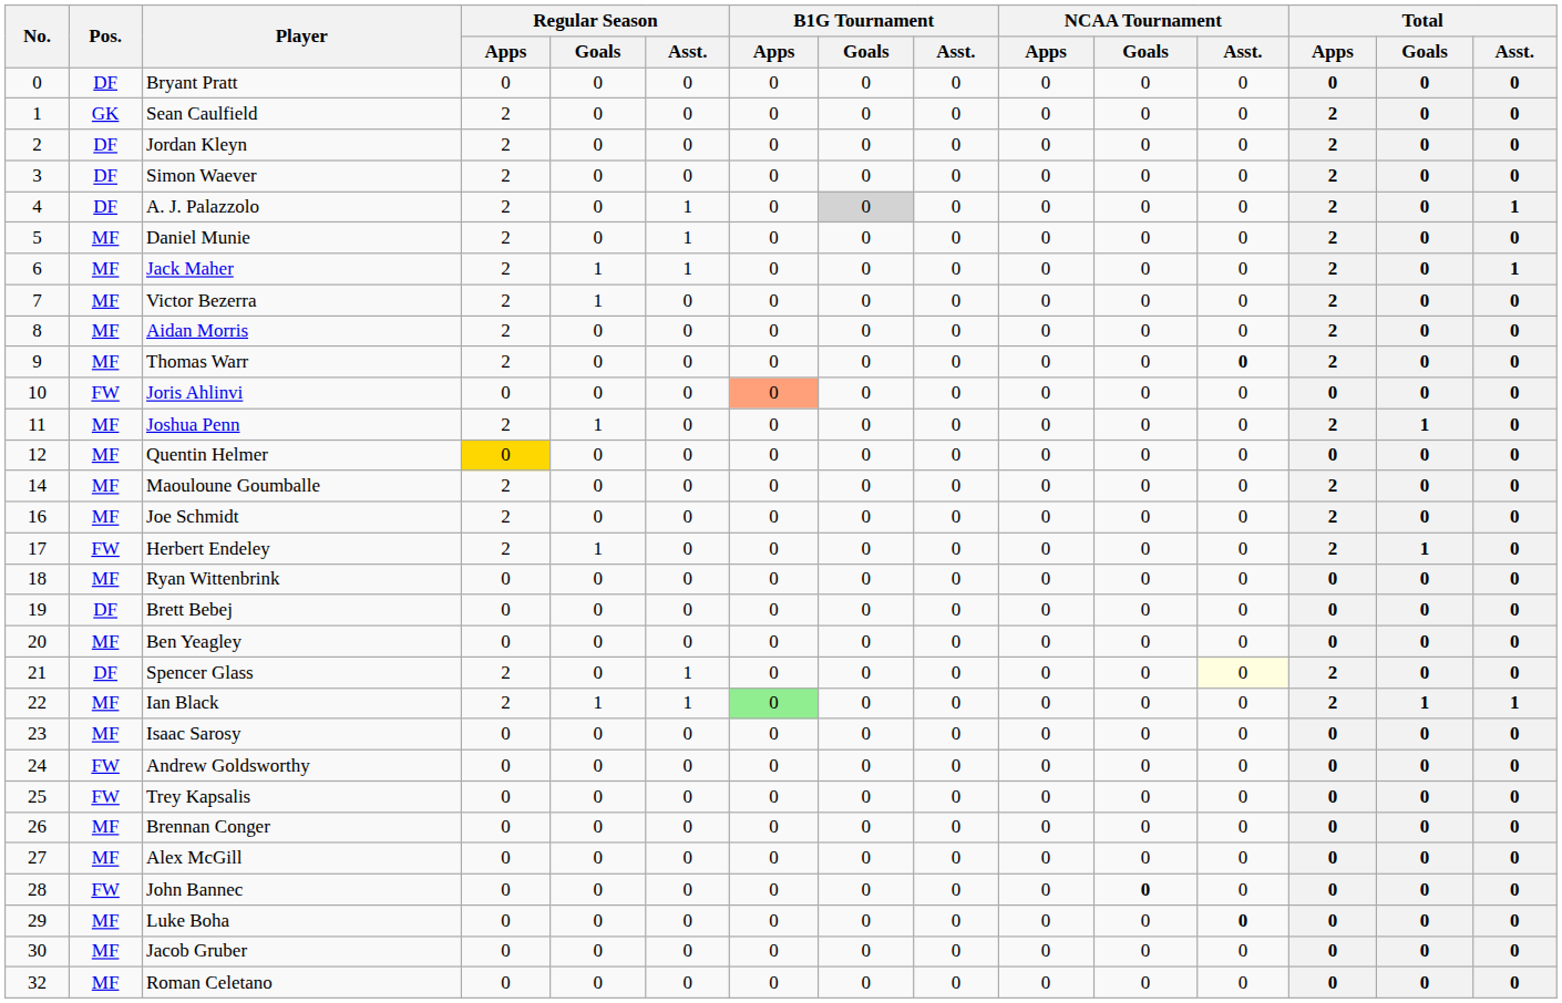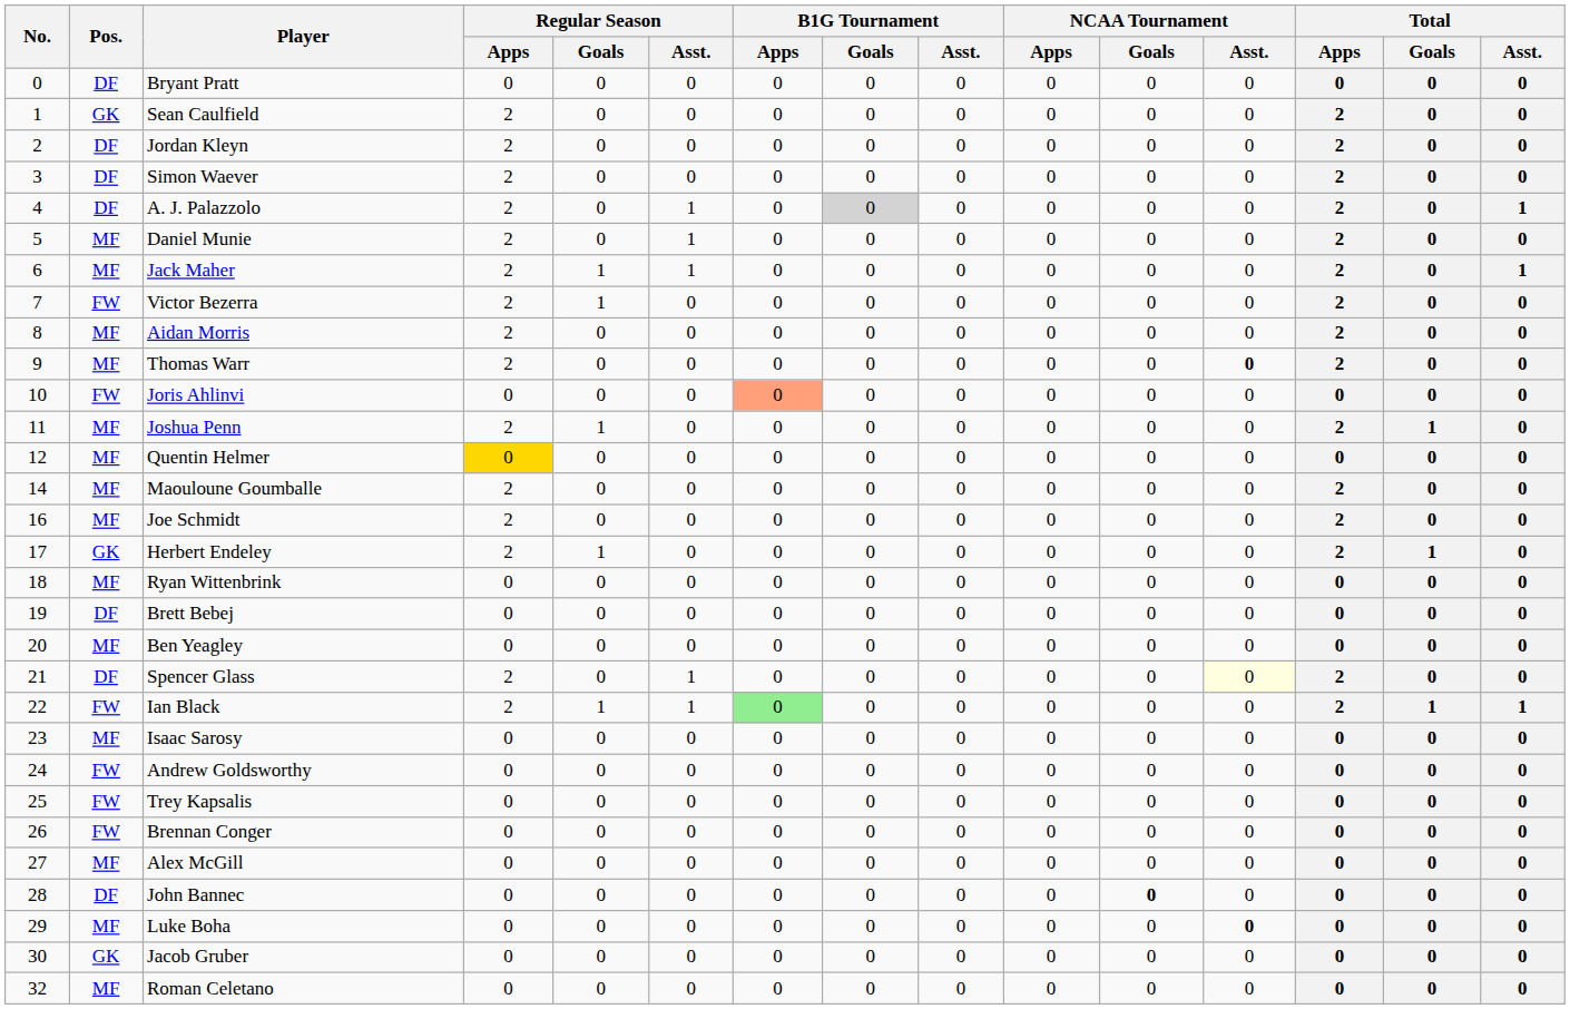Victor Bezerra | Pos.: MF -> FW
Herbert Endeley | Pos.: FW -> GK
Ian Black | Pos.: MF -> FW
Brennan Conger | Pos.: MF -> FW
John Bannec | Pos.: FW -> DF
Jacob Gruber | Pos.: MF -> GK
